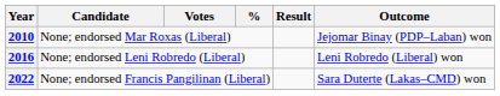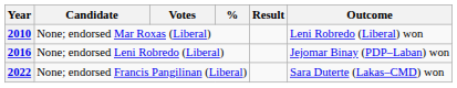2010 | Outcome: Jejomar Binay (PDP–Laban) won -> Leni Robredo (Liberal) won
2016 | Outcome: Leni Robredo (Liberal) won -> Jejomar Binay (PDP–Laban) won
